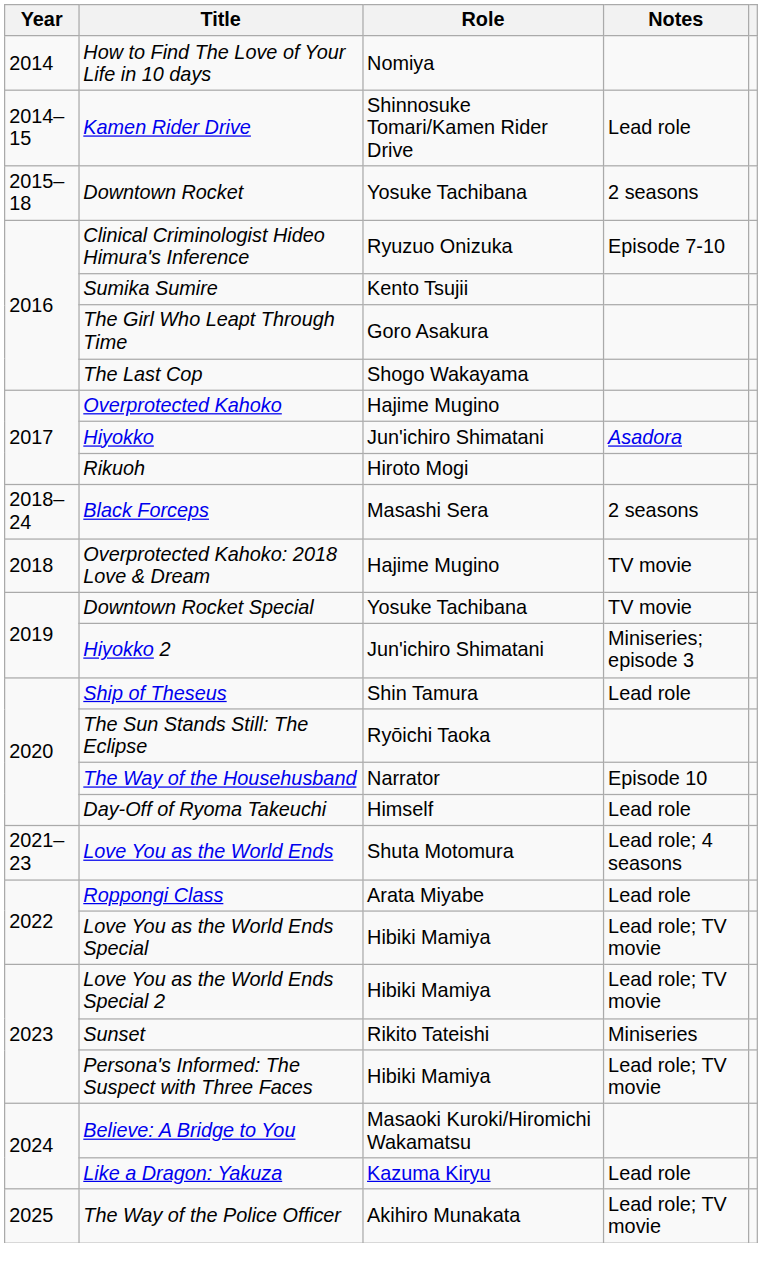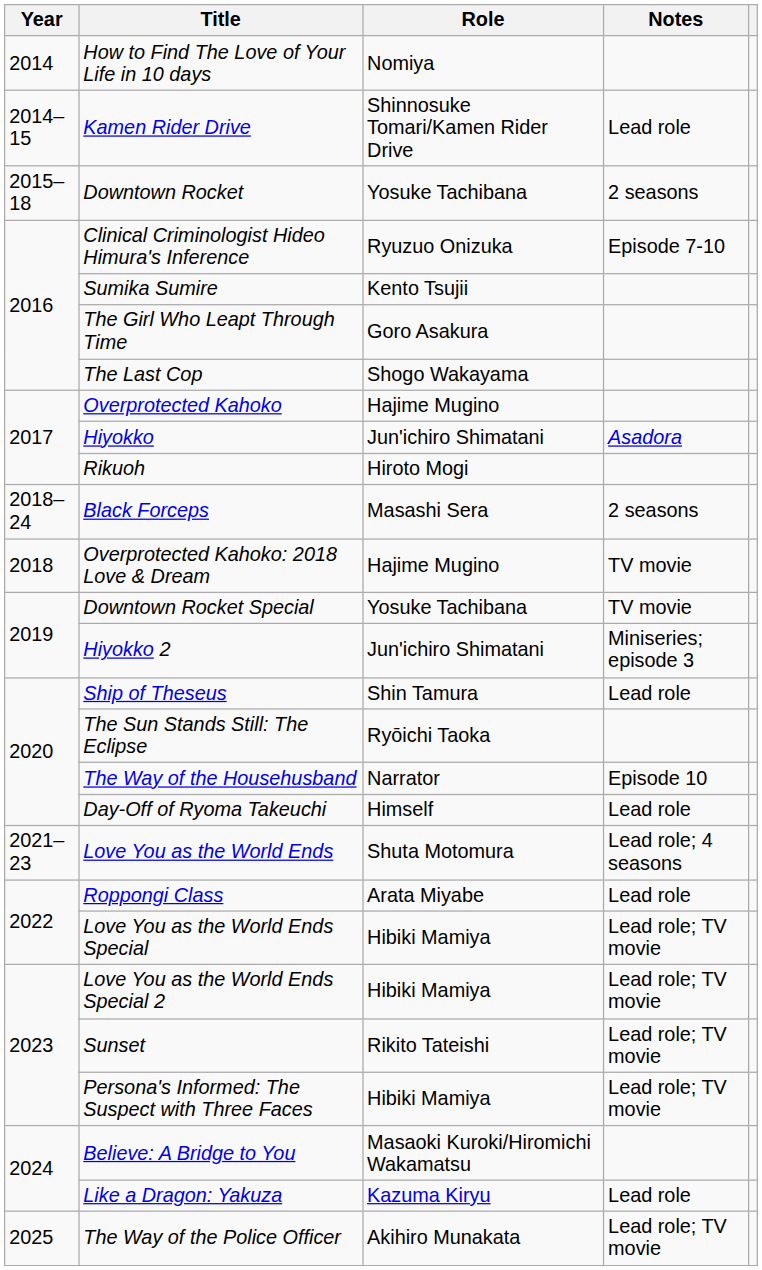Sunset | Notes: Miniseries -> Lead role; TV movie
